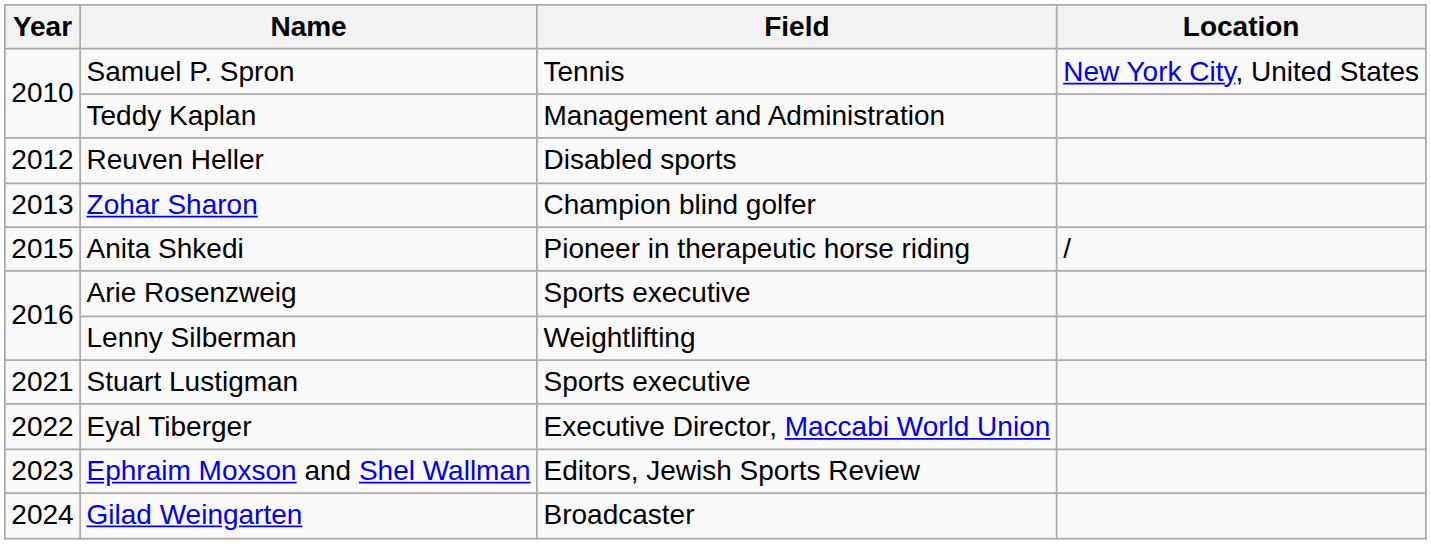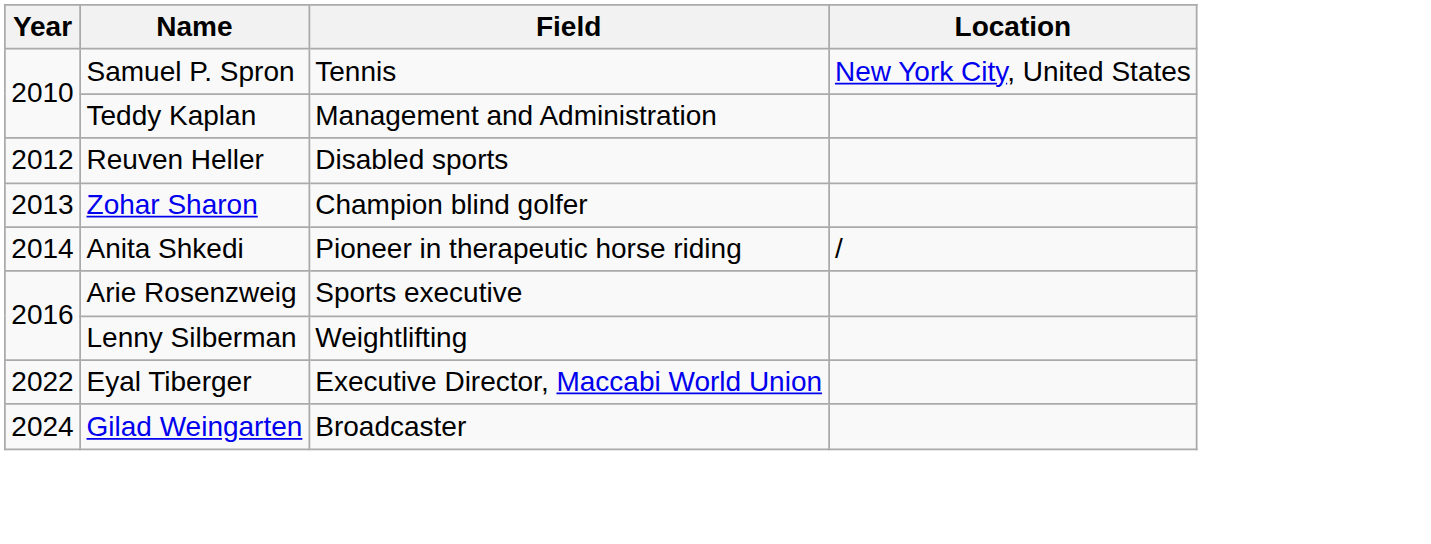Anita Shkedi | Year: 2015 -> 2014
- row: 2021 | Stuart Lustigman | Sports executive
- row: 2023 | Ephraim Moxson and Shel Wallman | Editors, Jewish Sports Review
